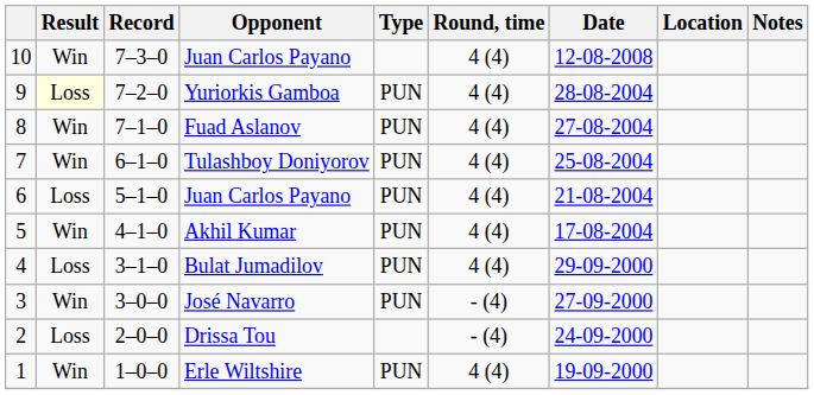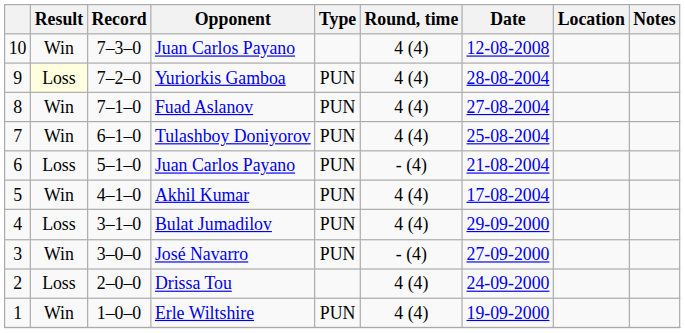6 / Juan Carlos Payano | Round, time: 4 (4) -> - (4)
Drissa Tou | Round, time: - (4) -> 4 (4)
